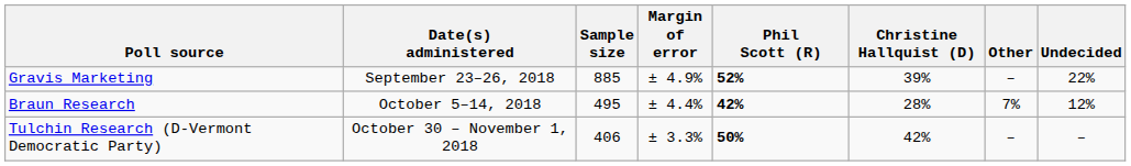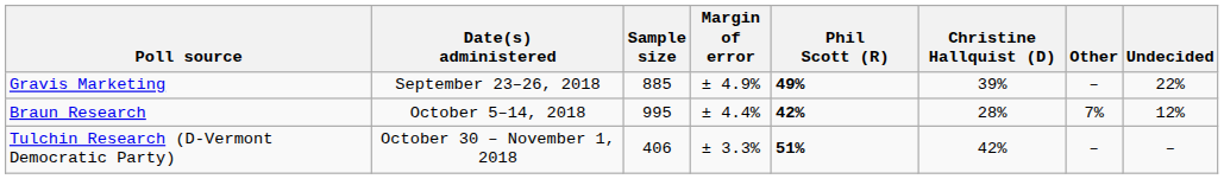Gravis Marketing | Phil Scott (R): 52% -> 49%
Braun Research | Sample size: 495 -> 995
Tulchin Research (D-Vermont Democratic Party) | Phil Scott (R): 50% -> 51%
